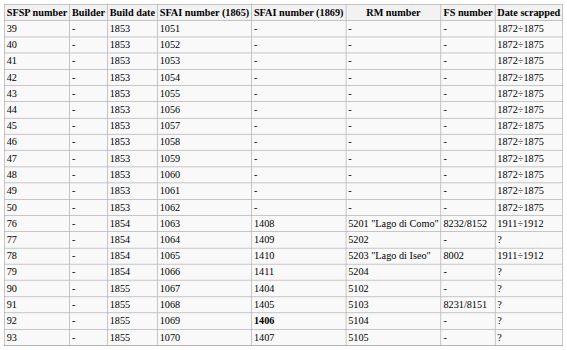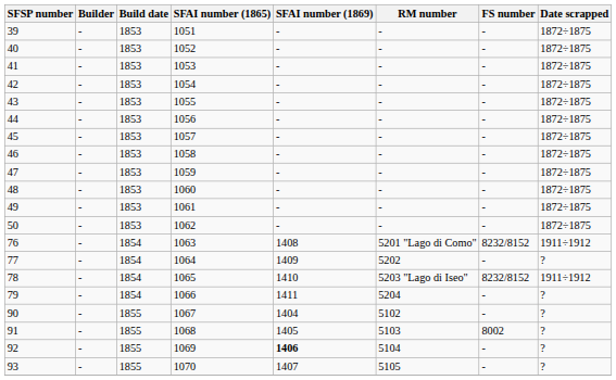78 | FS number: 8002 -> 8232/8152
91 | FS number: 8231/8151 -> 8002
